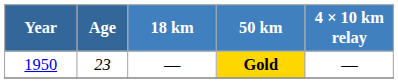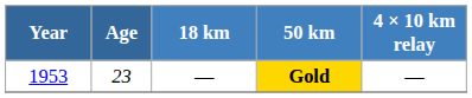Gold | Year: 1950 -> 1953
